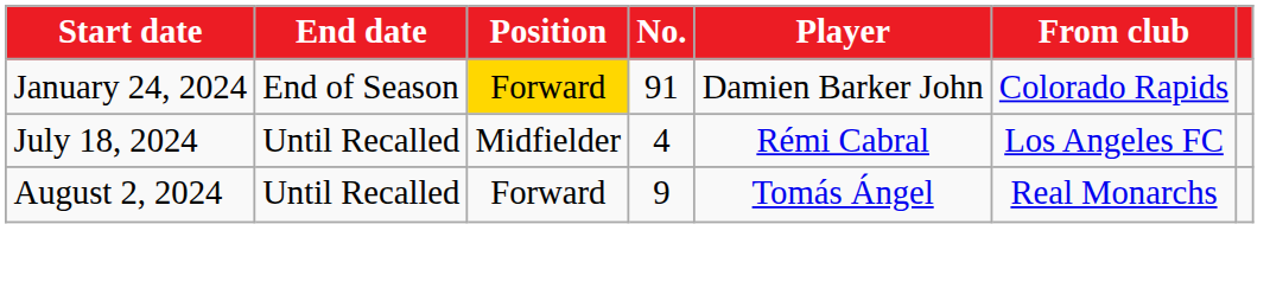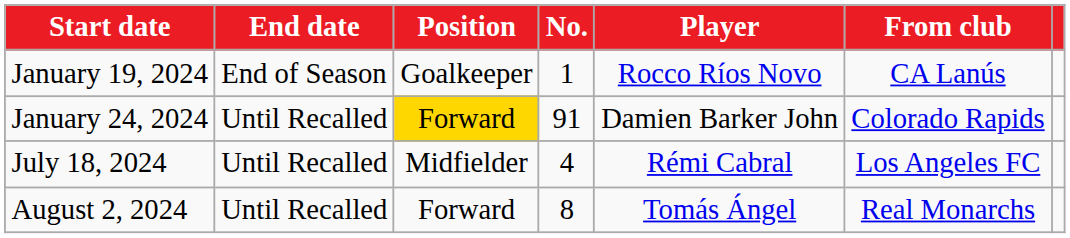+ row: January 19, 2024 | End of Season | Goalkeeper | 1 | Rocco Ríos Novo | CA Lanús
January 24, 2024 | End date: End of Season -> Until Recalled
August 2, 2024 | No.: 9 -> 8
